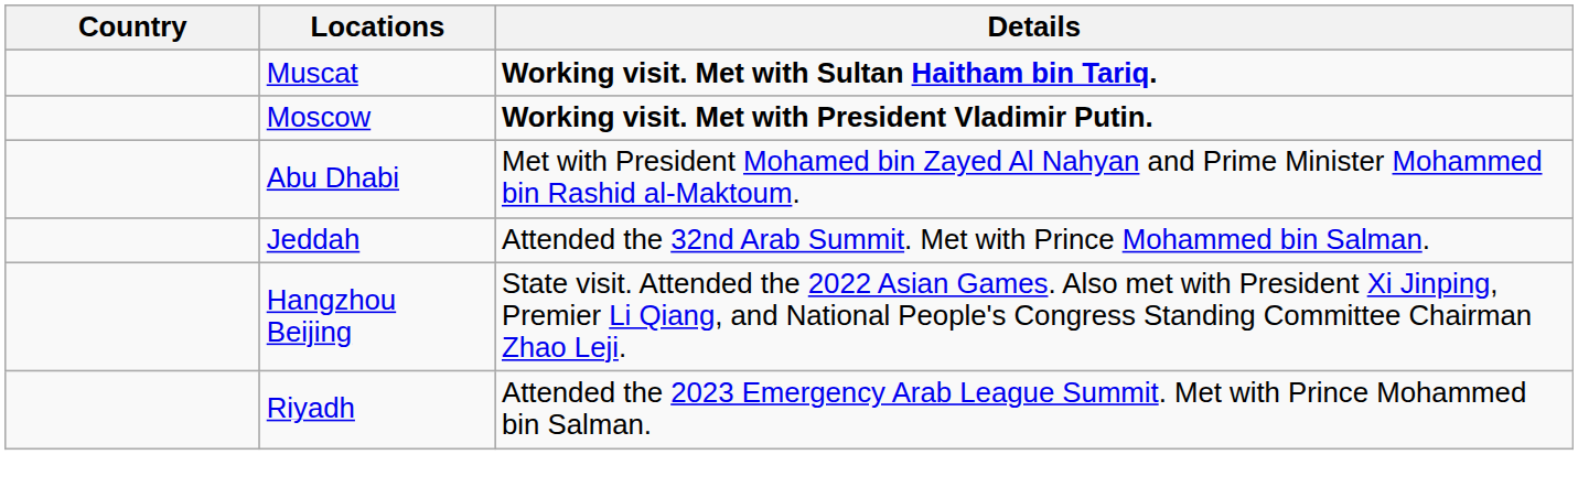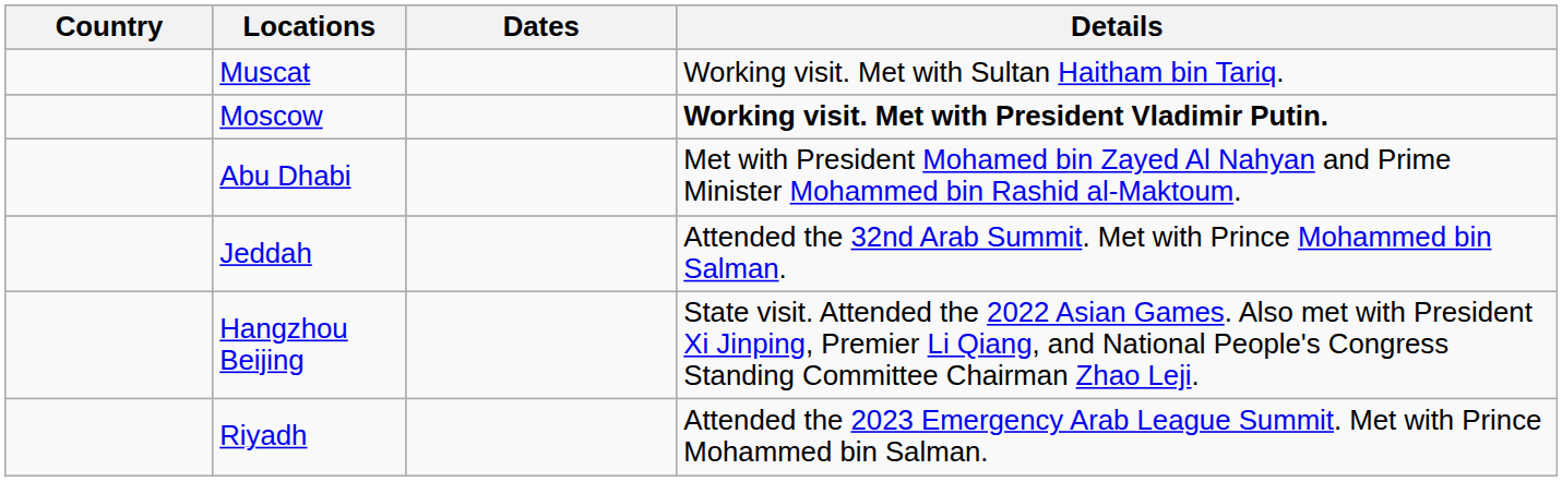+ column: Dates
Muscat | Details: bold -> normal
